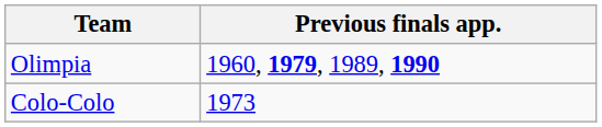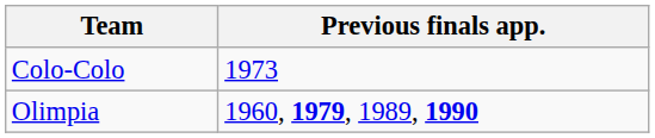rows swapped: Olimpia <-> Colo-Colo
